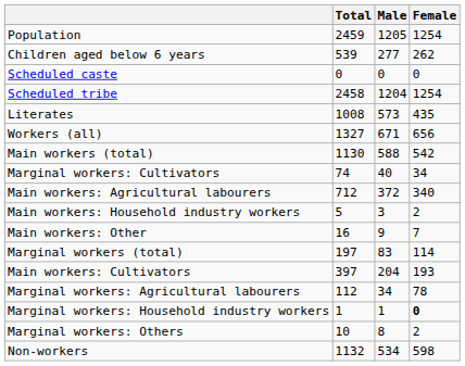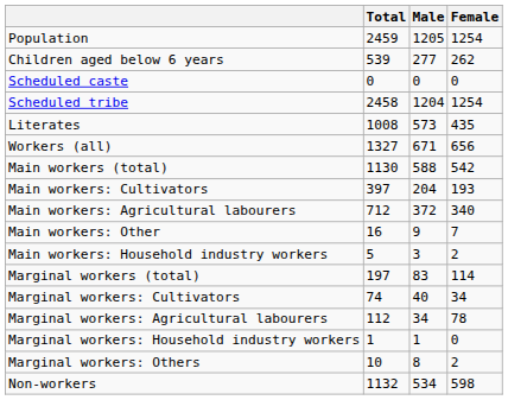rows swapped: Main workers: Cultivators <-> Marginal workers: Cultivators
rows swapped: Main workers: Household industry workers <-> Main workers: Other
Marginal workers: Household industry workers | Female: bold -> normal
